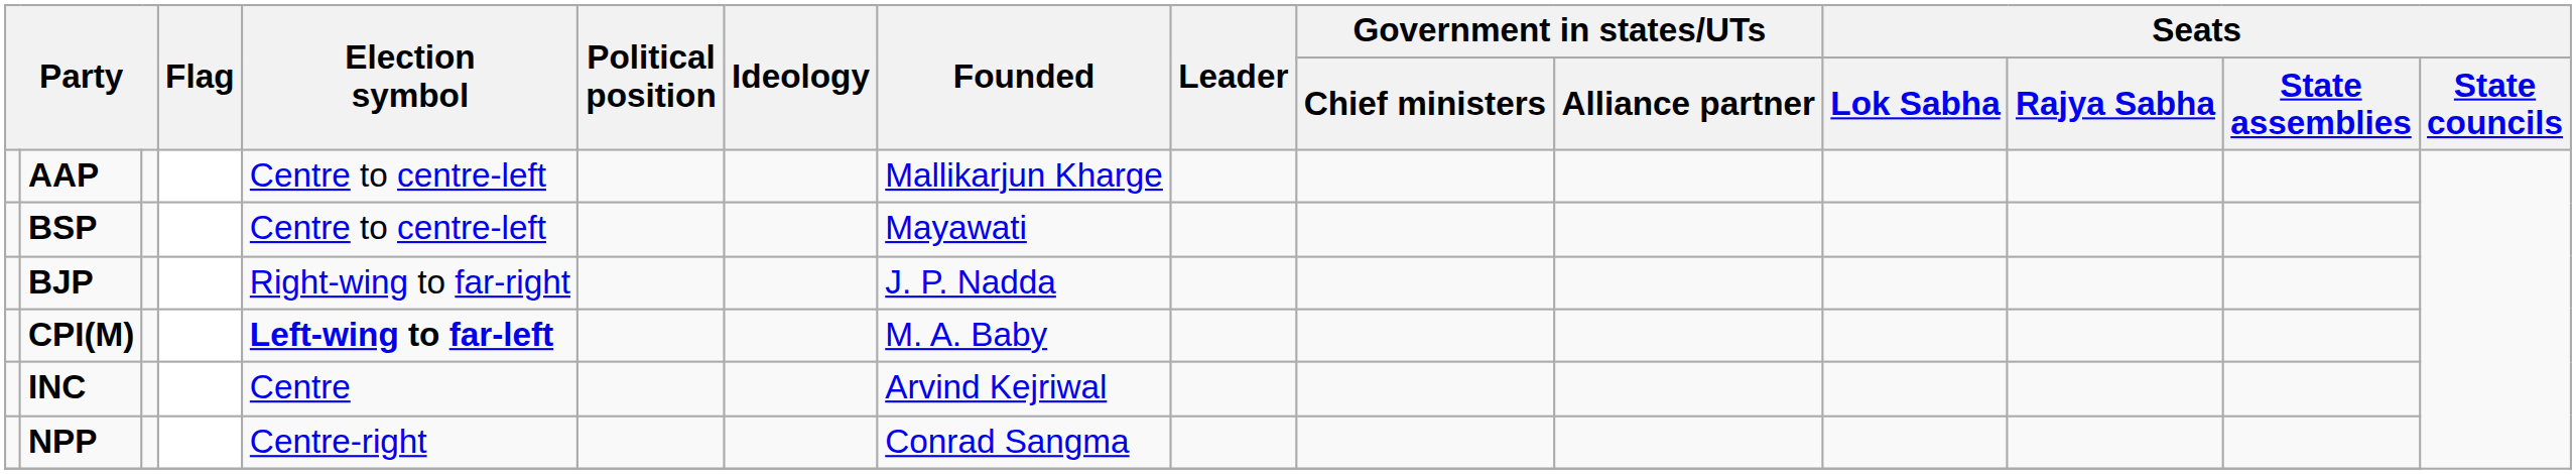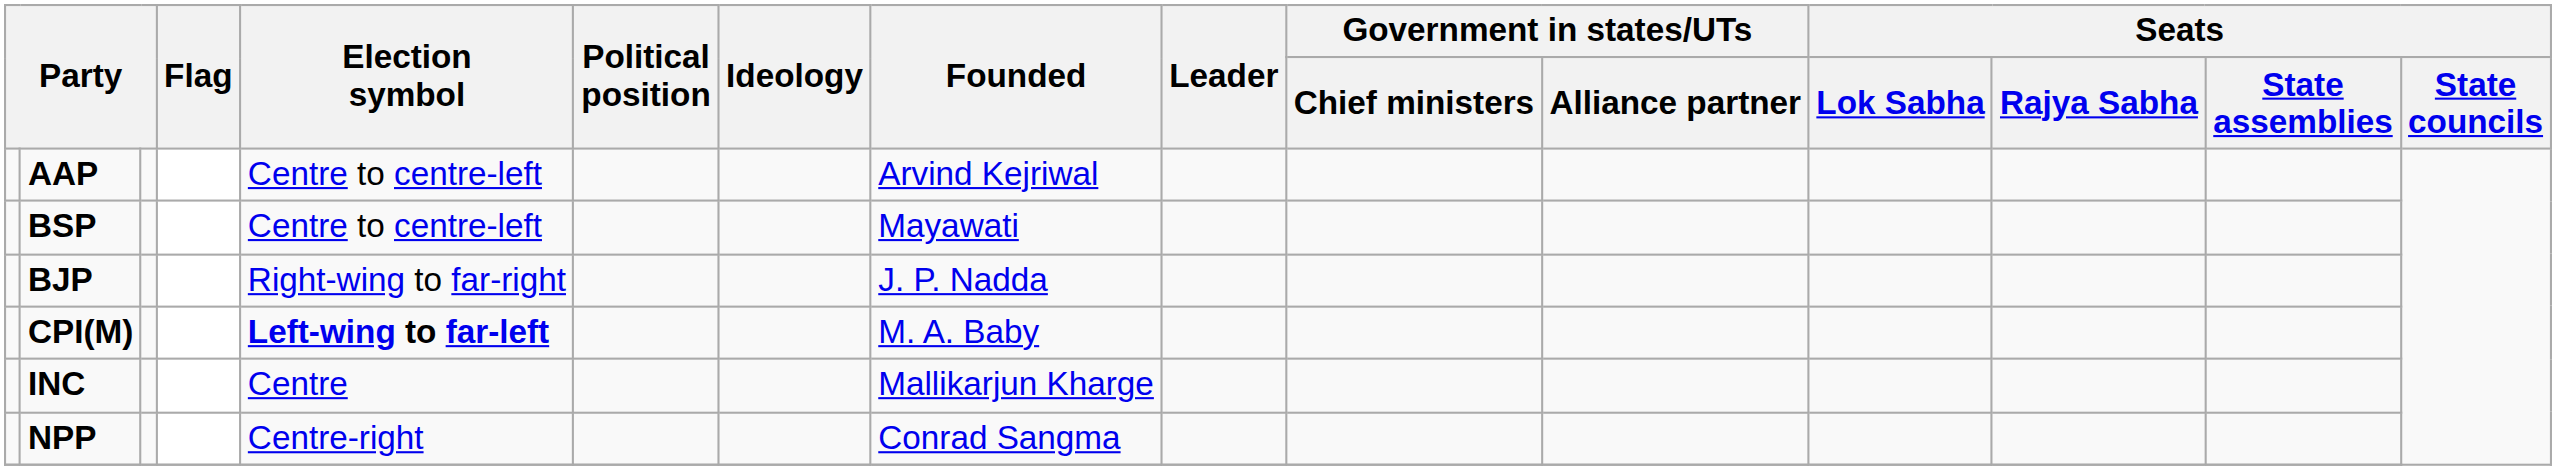AAP | Founded: Mallikarjun Kharge -> Arvind Kejriwal
INC | Founded: Arvind Kejriwal -> Mallikarjun Kharge
